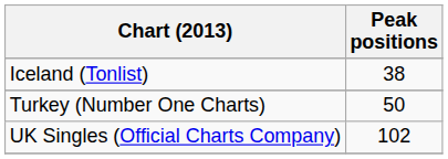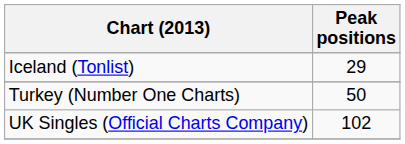Iceland (Tonlist) | Peak positions: 38 -> 29
